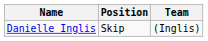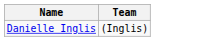- column: Position | Skip
